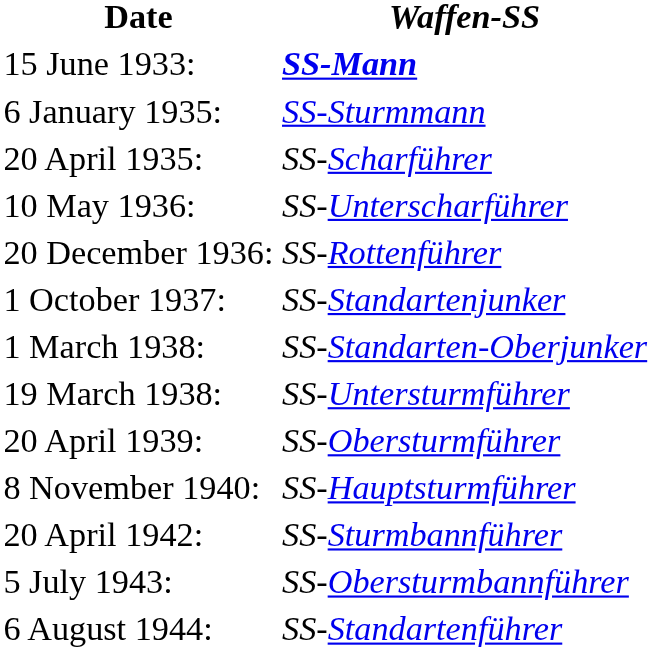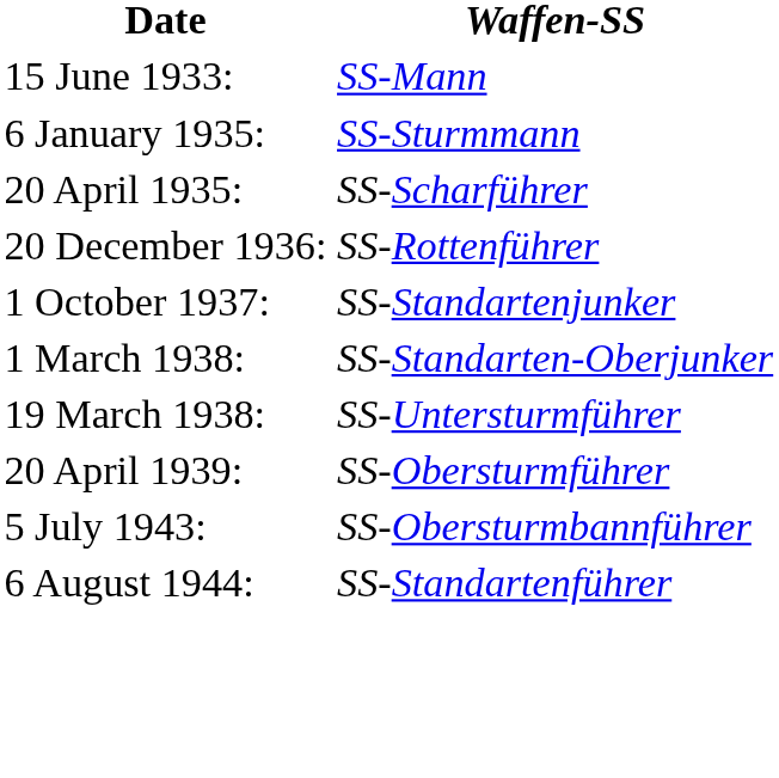15 June 1933: | Waffen-SS: bold -> normal
- row: 10 May 1936: | SS-Unterscharführer
- row: 8 November 1940: | SS-Hauptsturmführer
- row: 20 April 1942: | SS-Sturmbannführer
